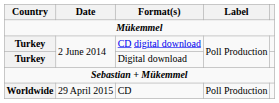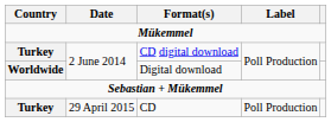Digital download | Country: Turkey -> Worldwide
CD | Country: Worldwide -> Turkey
